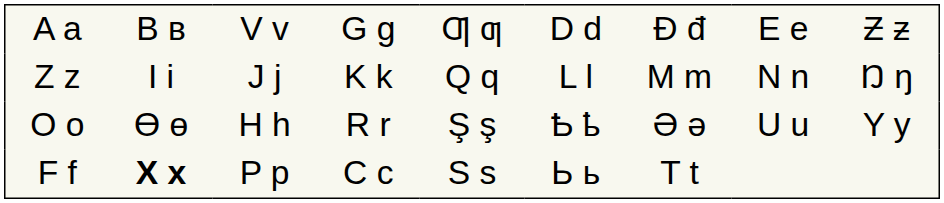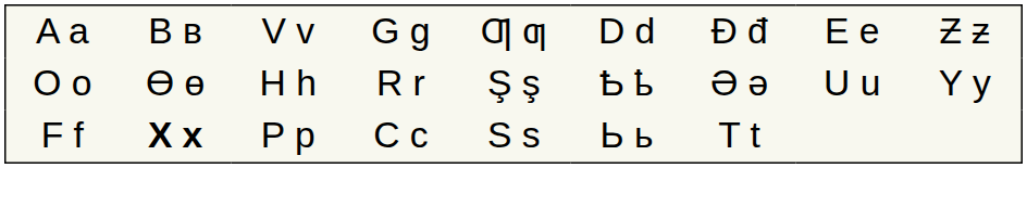- row: Z z | I i | J j | K k | Q q | L l | M m | N n | Ŋ ŋ
